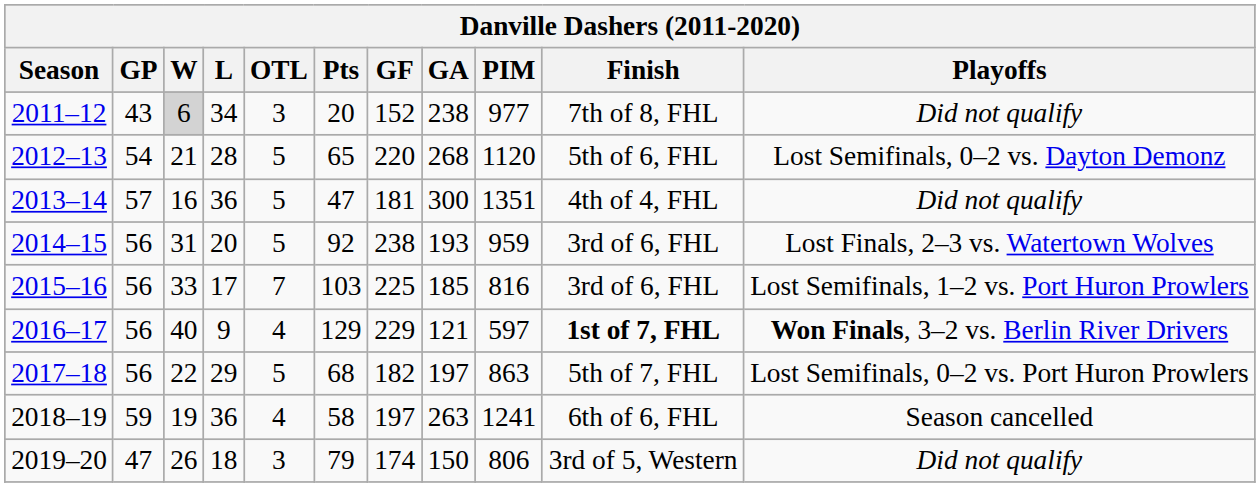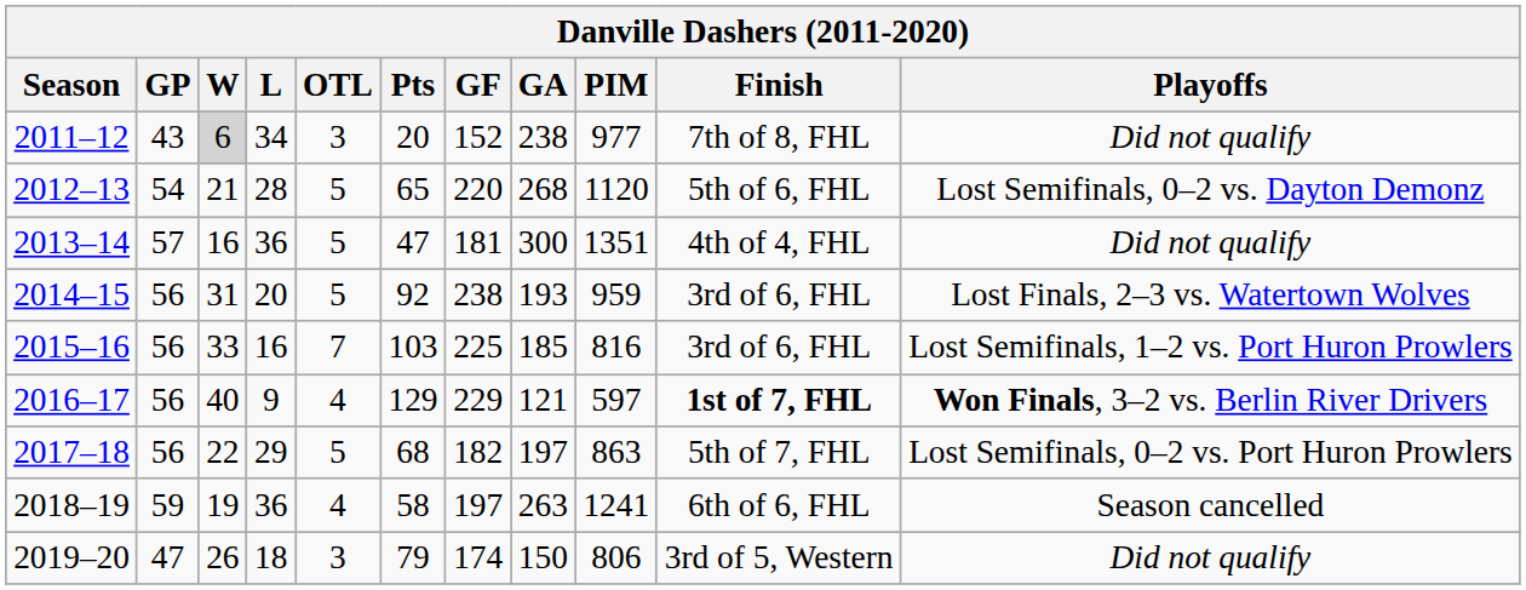2015–16 | L: 17 -> 16
